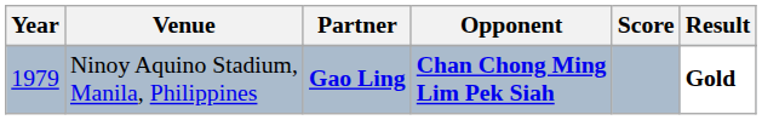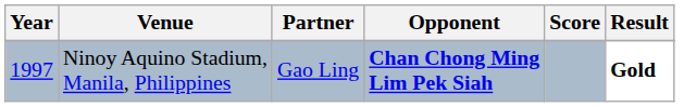Ninoy Aquino Stadium, Manila, Philippines | Year: 1979 -> 1997
Ninoy Aquino Stadium, Manila, Philippines | Partner: bold -> normal
